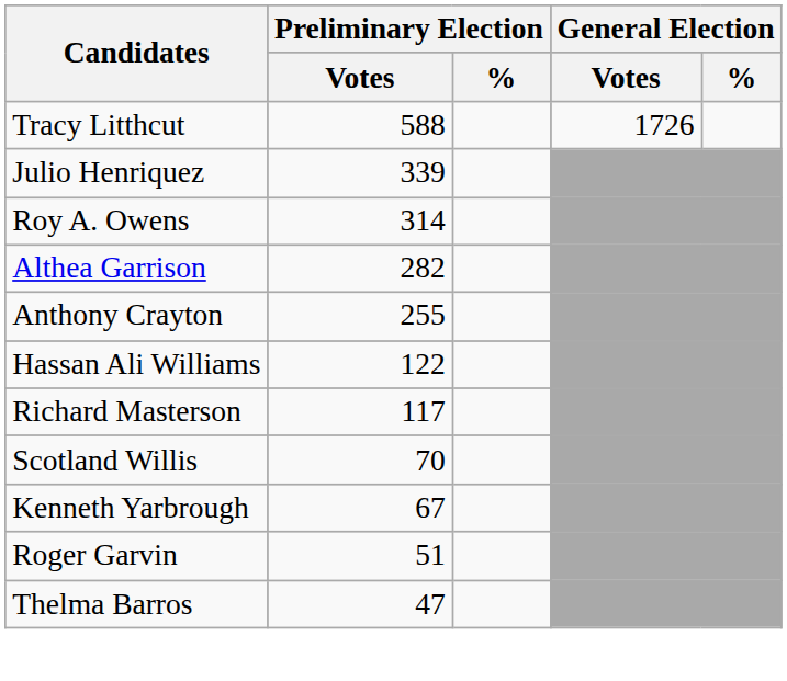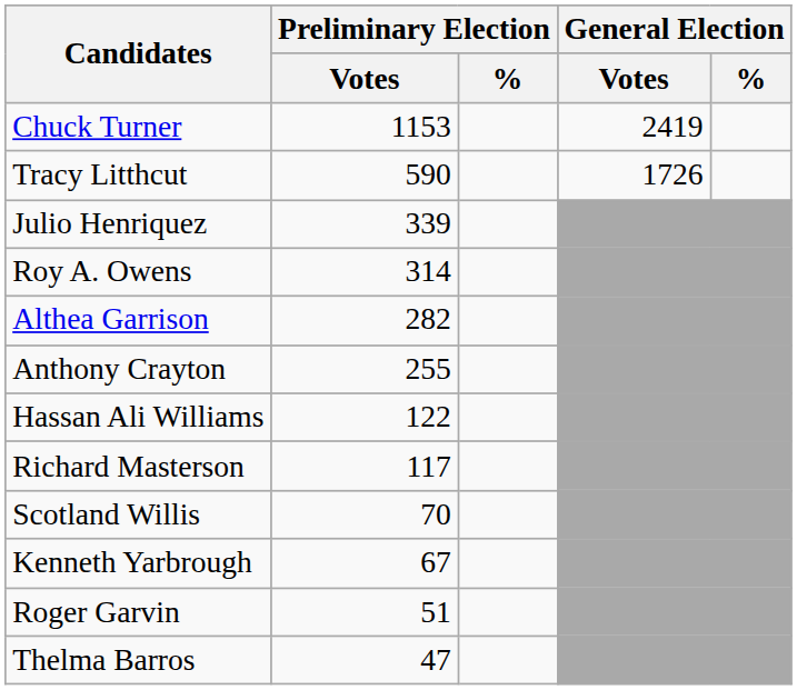+ row: Chuck Turner | 1153 | 2419
Tracy Litthcut | Preliminary Election / Votes: 588 -> 590
